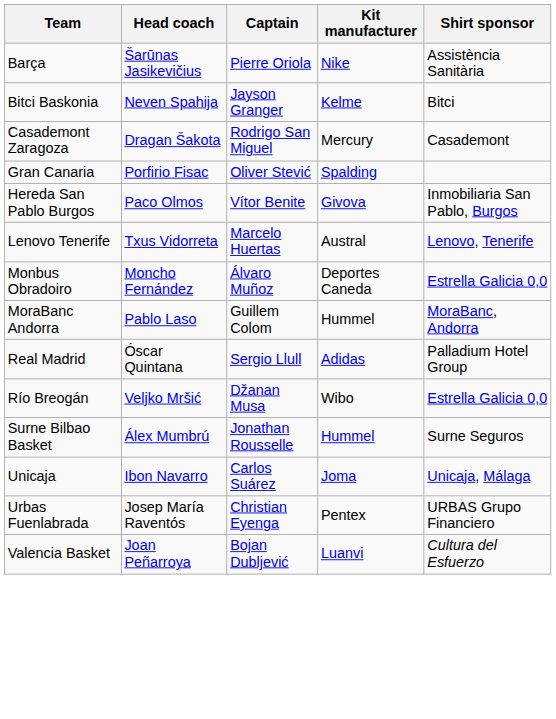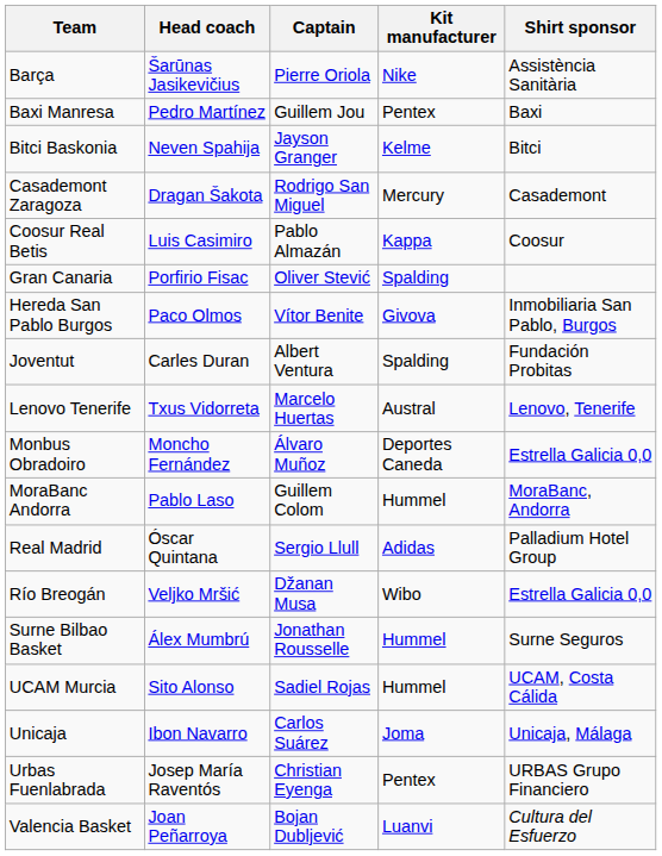+ row: Baxi Manresa | Pedro Martínez | Guillem Jou | Pentex | Baxi
+ row: Coosur Real Betis | Luis Casimiro | Pablo Almazán | Kappa | Coosur
+ row: Joventut | Carles Duran | Albert Ventura | Spalding | Fundación Probitas
+ row: UCAM Murcia | Sito Alonso | Sadiel Rojas | Hummel | UCAM, Costa Cálida
